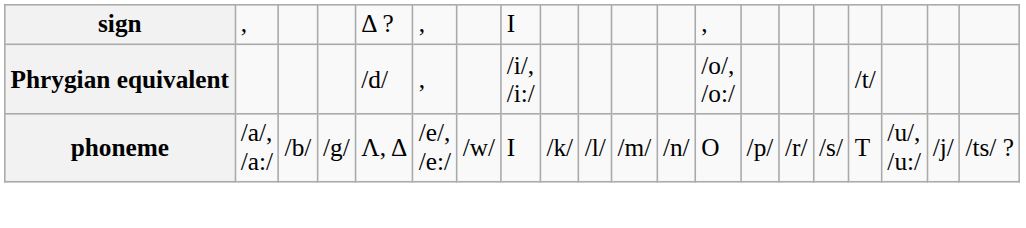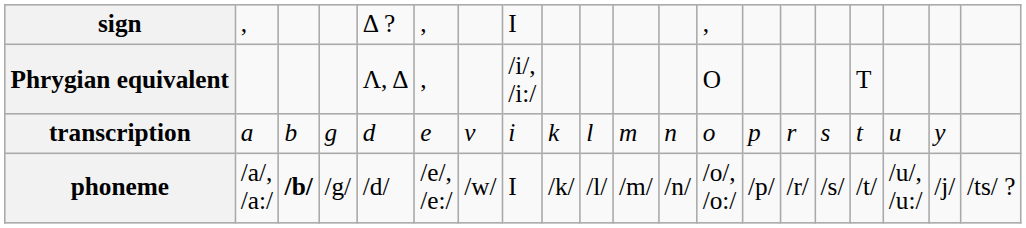Phrygian equivalent | column 5: /d/ -> Λ, Δ
Phrygian equivalent | column 13: /o/, /o:/ -> O
Phrygian equivalent | column 17: /t/ -> T
+ row: transcription | a | b | g | d | e | v | i | k | l | m | n | o | p | r | s | t | u | y
phoneme | column 3: normal -> bold
phoneme | column 5: Λ, Δ -> /d/
phoneme | column 13: O -> /o/, /o:/
phoneme | column 17: T -> /t/
